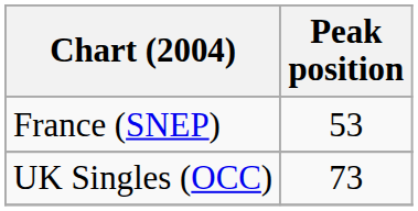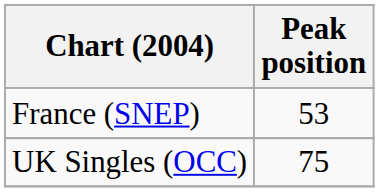UK Singles (OCC) | Peak position: 73 -> 75
